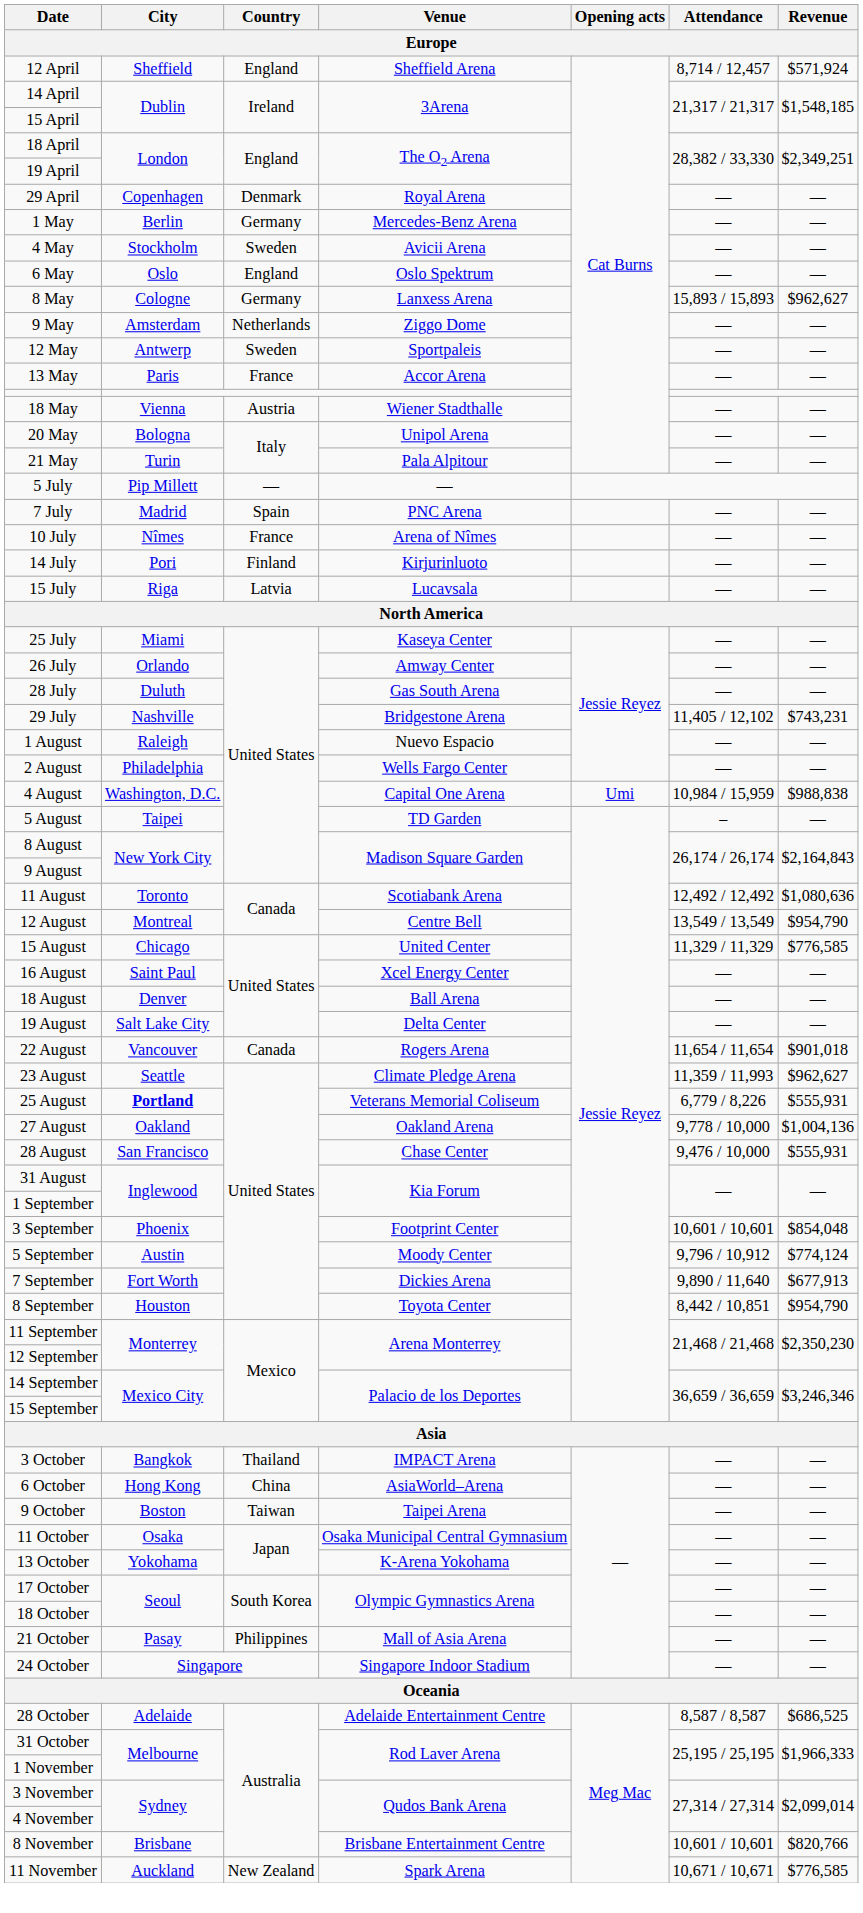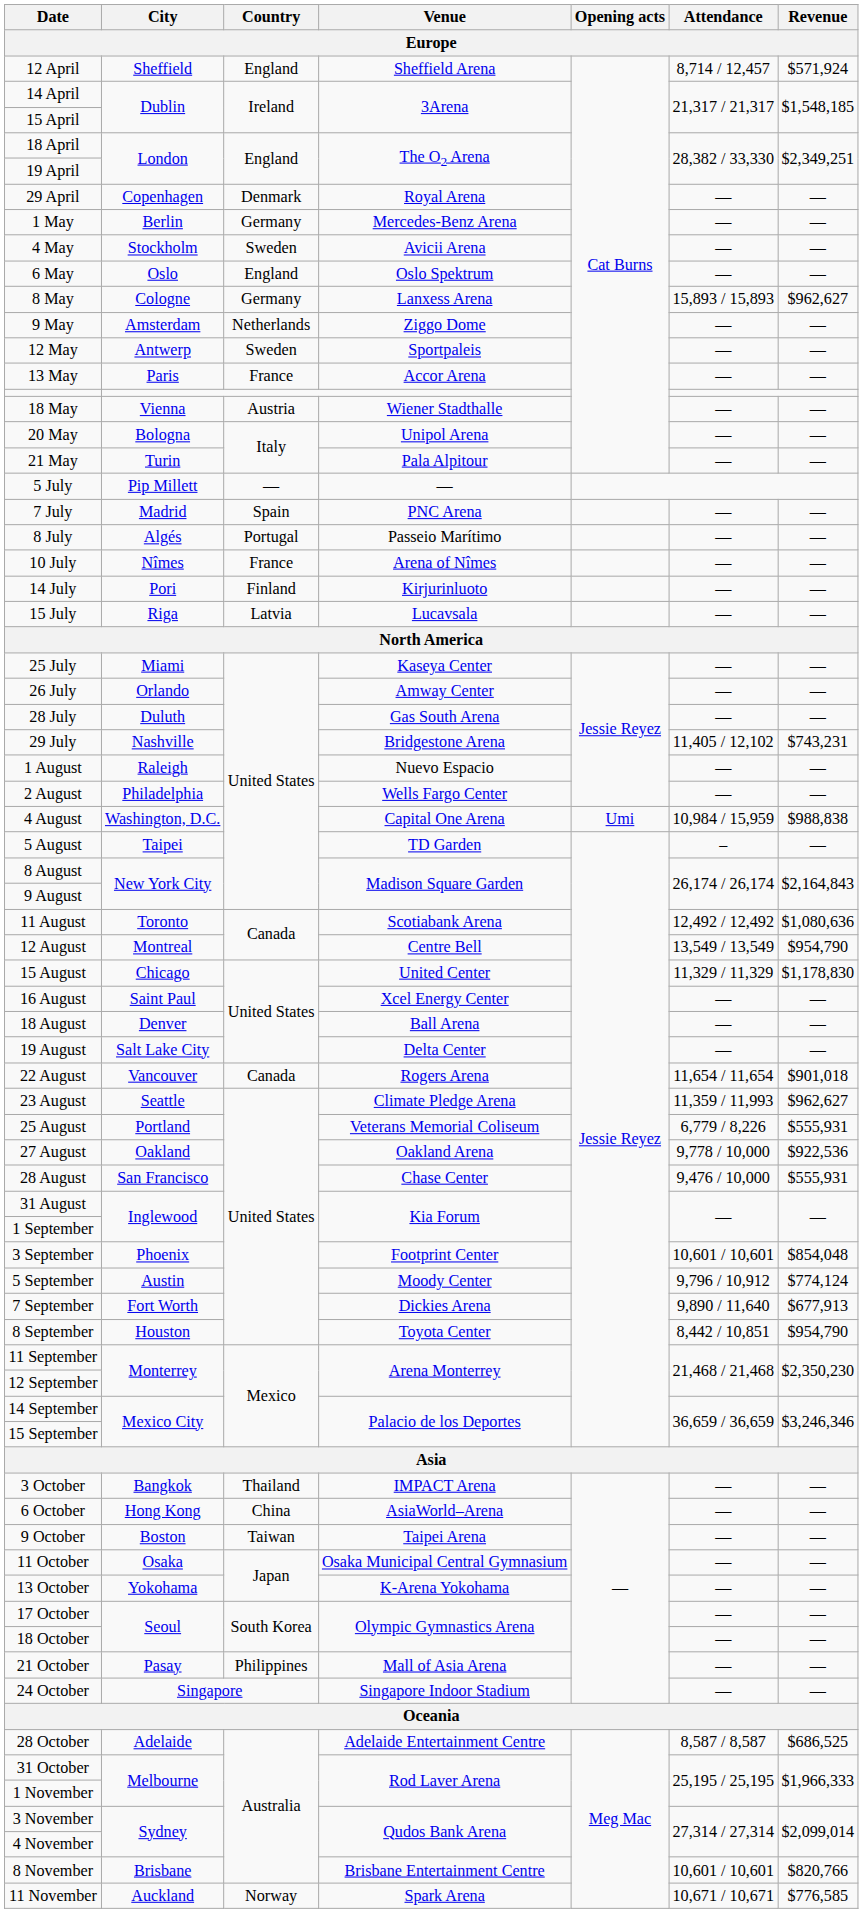+ row: 8 July | Algés | Portugal | Passeio Marítimo | — | —
15 August | Revenue: $776,585 -> $1,178,830
25 August | City: bold -> normal
27 August | Revenue: $1,004,136 -> $922,536
11 November | Country: New Zealand -> Norway
